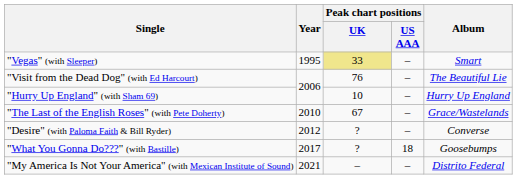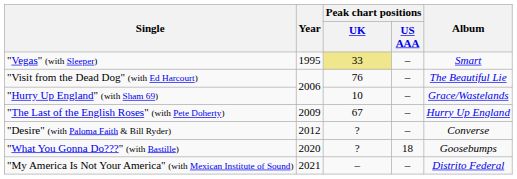"Hurry Up England" (with Sham 69) | Album: Hurry Up England -> Grace/Wastelands
"The Last of the English Roses" (with Pete Doherty) | Year: 2010 -> 2009
"The Last of the English Roses" (with Pete Doherty) | Album: Grace/Wastelands -> Hurry Up England
"What You Gonna Do???" (with Bastille) | Year: 2017 -> 2020
